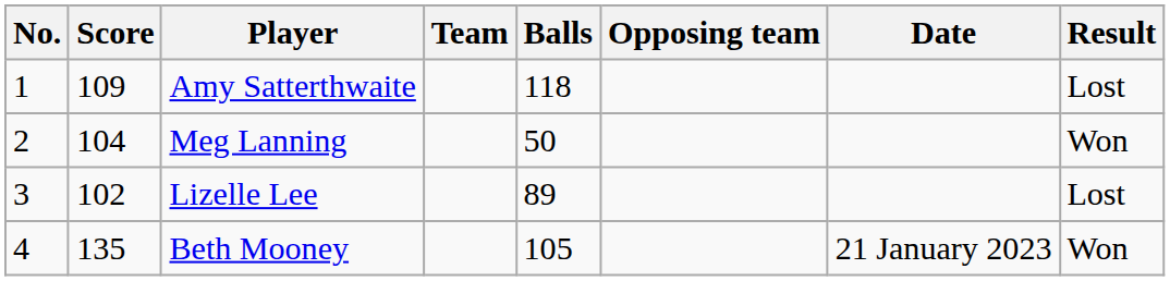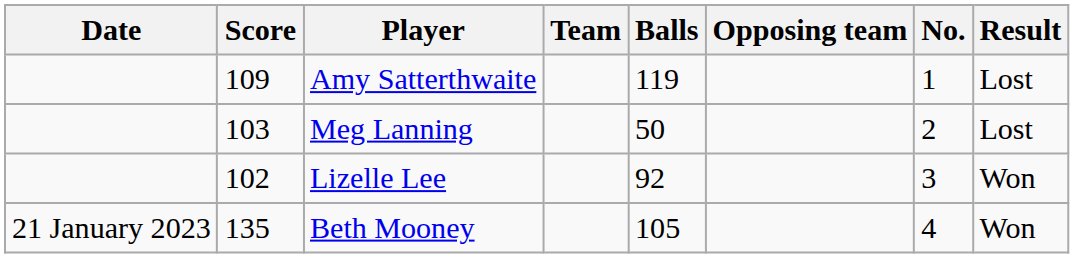columns swapped: No. <-> Date
Amy Satterthwaite | Balls: 118 -> 119
Meg Lanning | Score: 104 -> 103
Meg Lanning | Result: Won -> Lost
Lizelle Lee | Balls: 89 -> 92
Lizelle Lee | Result: Lost -> Won
